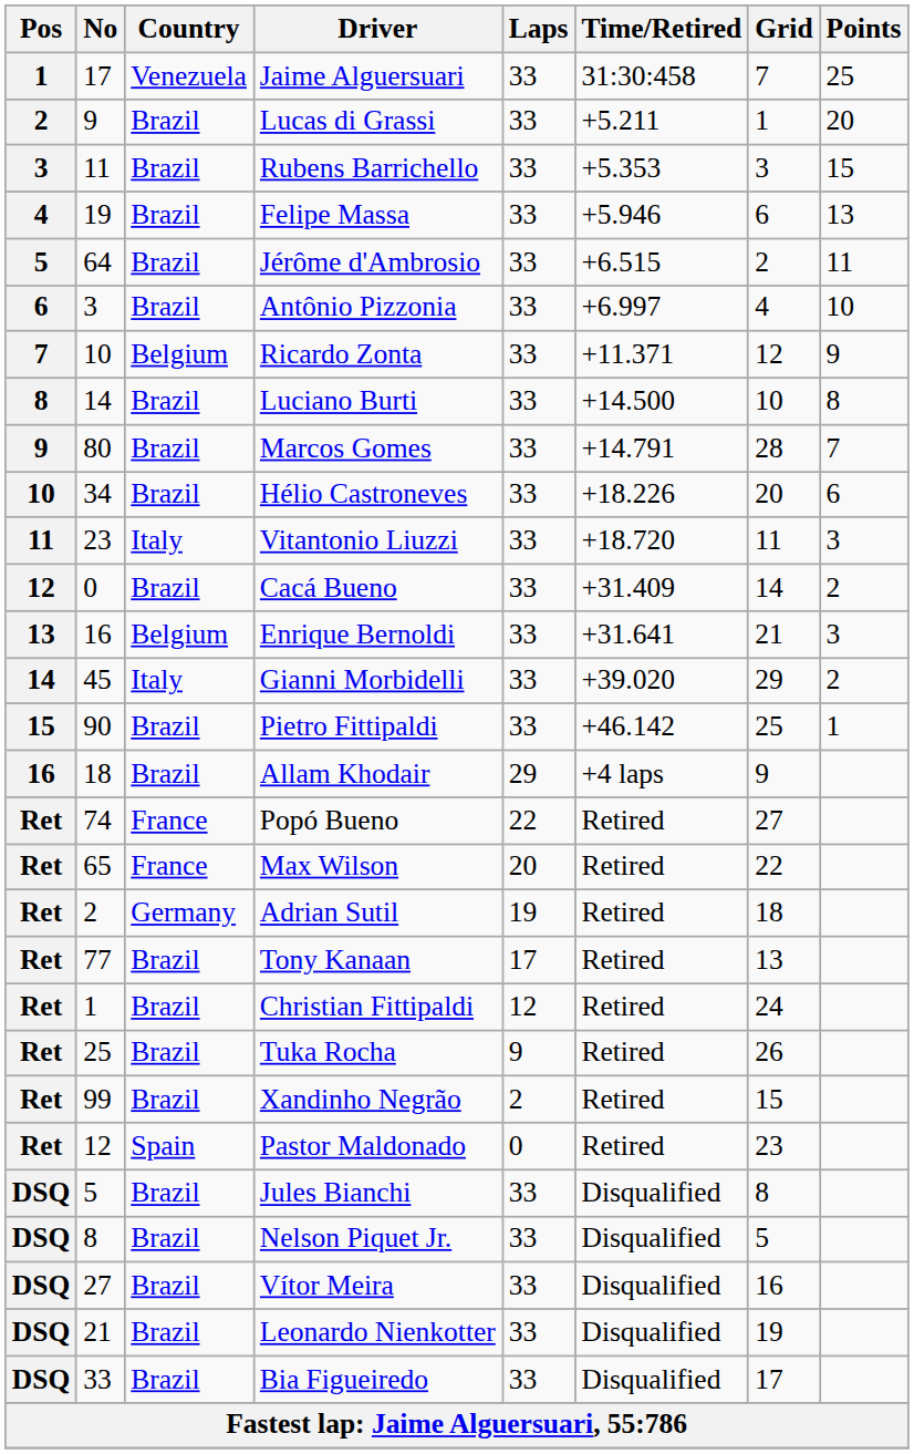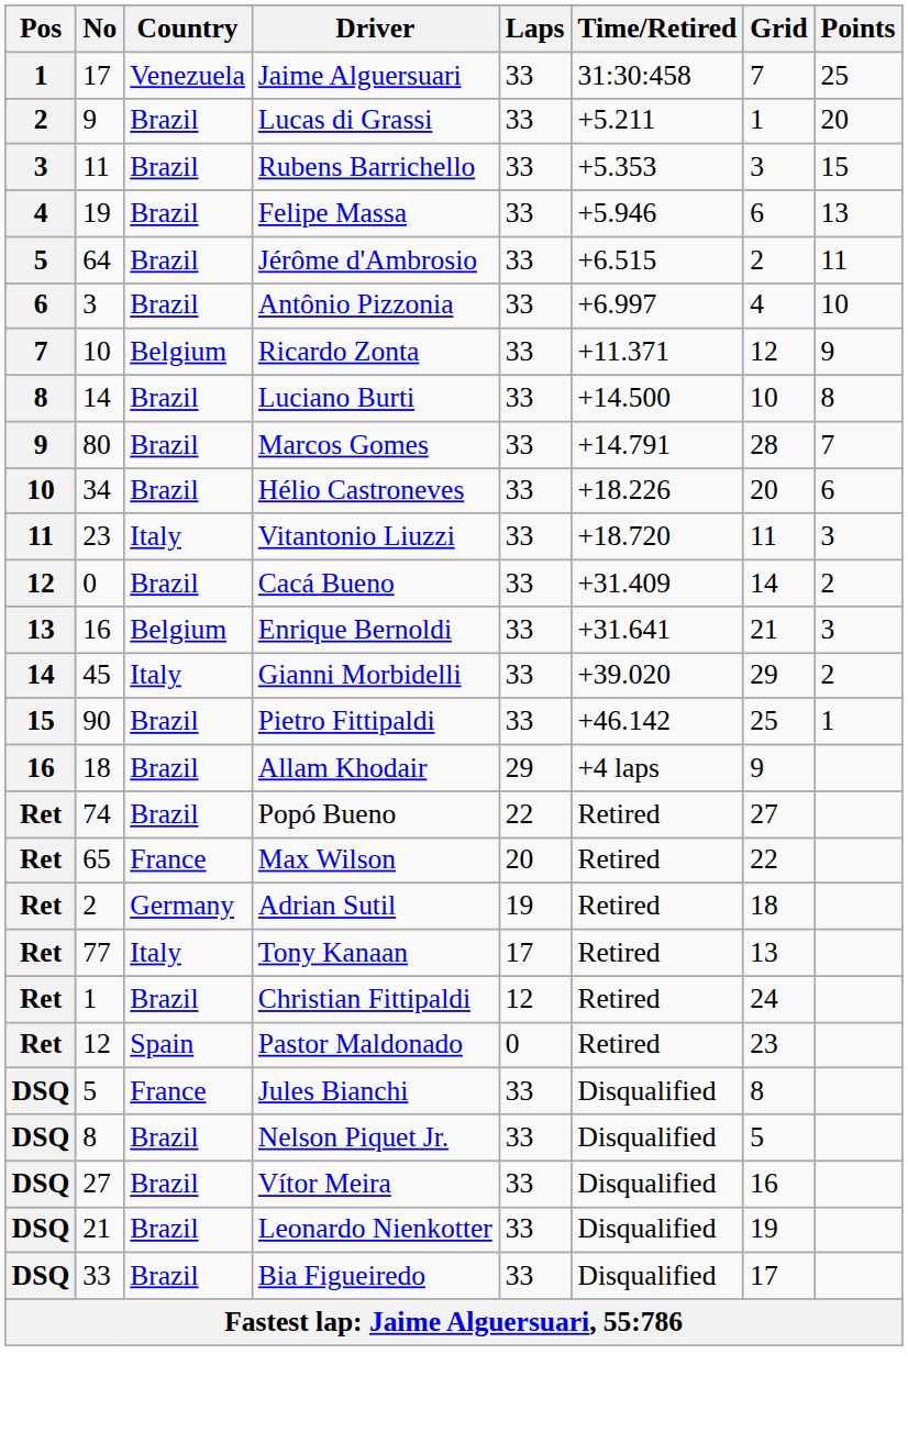Popó Bueno | Country: France -> Brazil
Tony Kanaan | Country: Brazil -> Italy
- row: Ret | 25 | Brazil | Tuka Rocha | 9 | Retired | 26
- row: Ret | 99 | Brazil | Xandinho Negrão | 2 | Retired | 15
Jules Bianchi | Country: Brazil -> France
